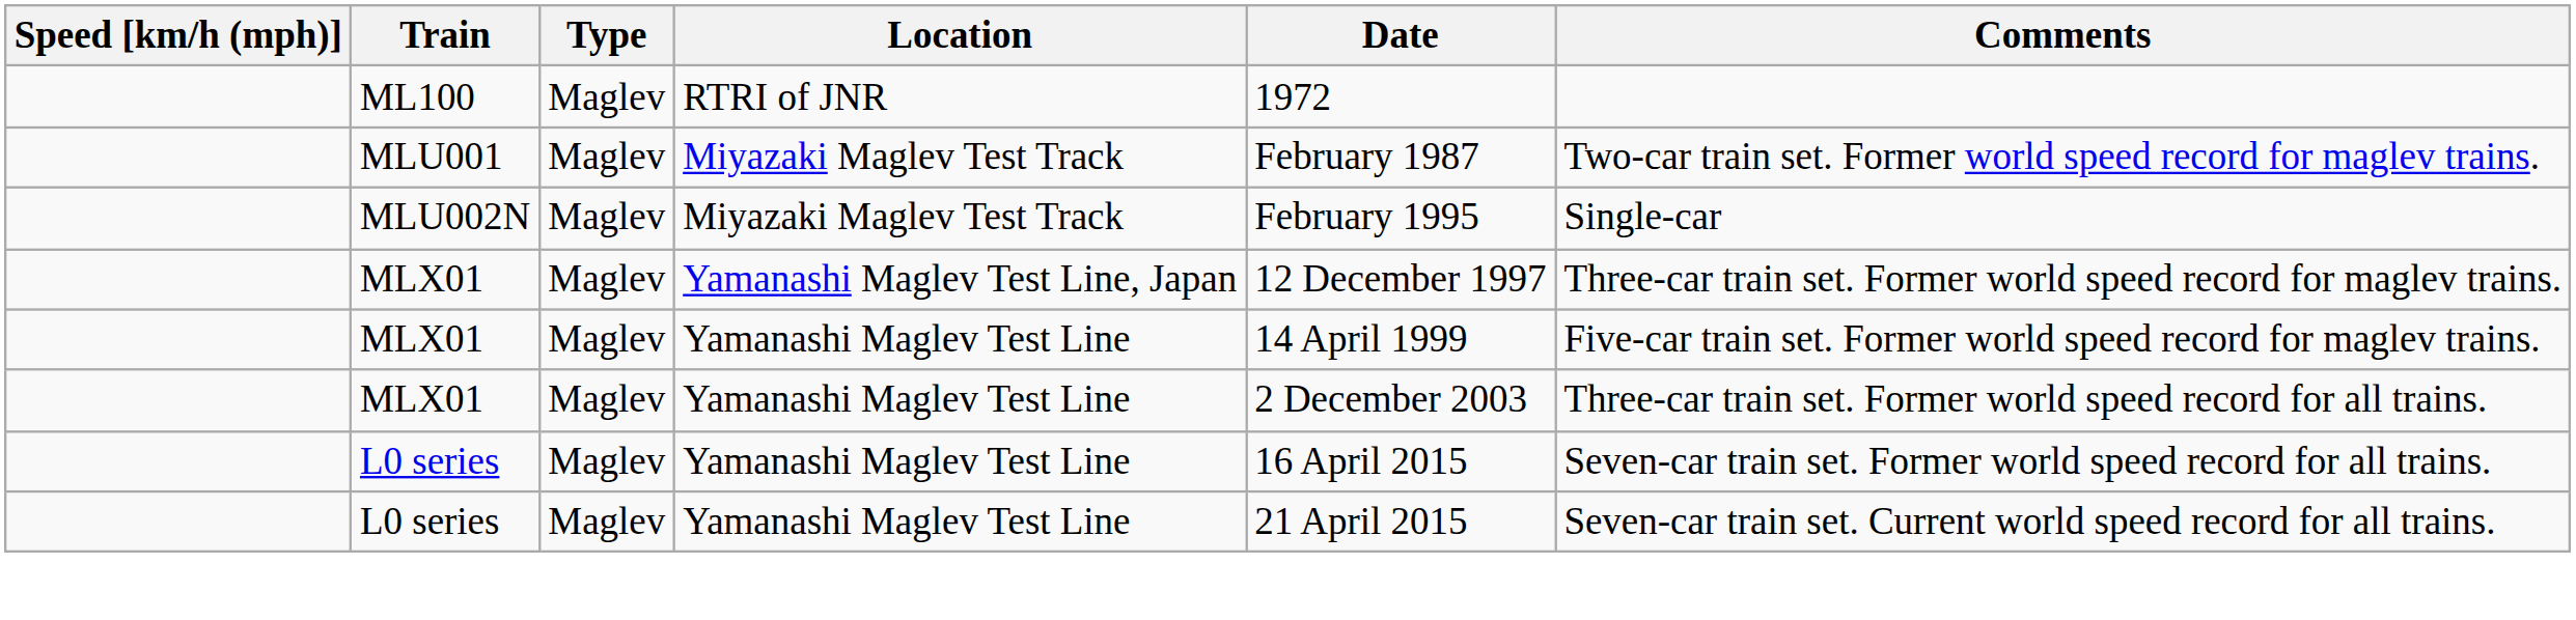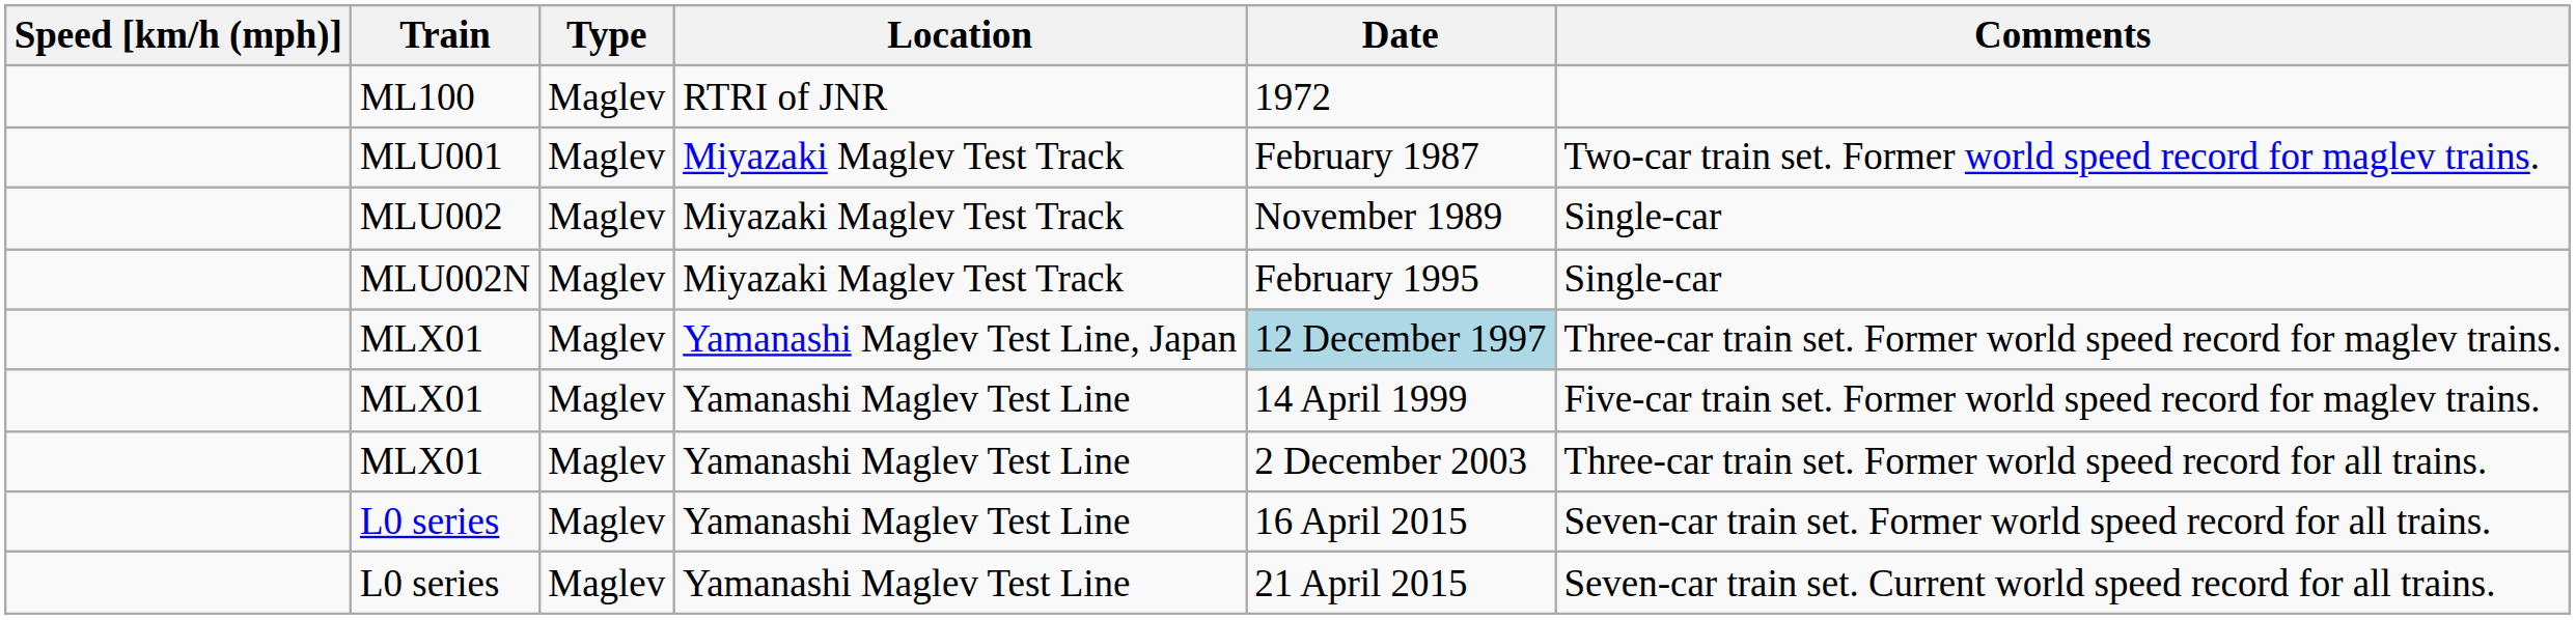+ row: MLU002 | Maglev | Miyazaki Maglev Test Track | November 1989 | Single-car
MLX01 / Yamanashi Maglev Test Line, Japan | Date: no background -> lightblue background
